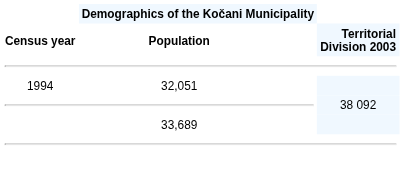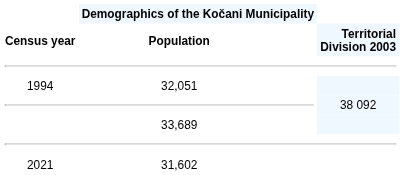+ row: 2021 | 31,602
